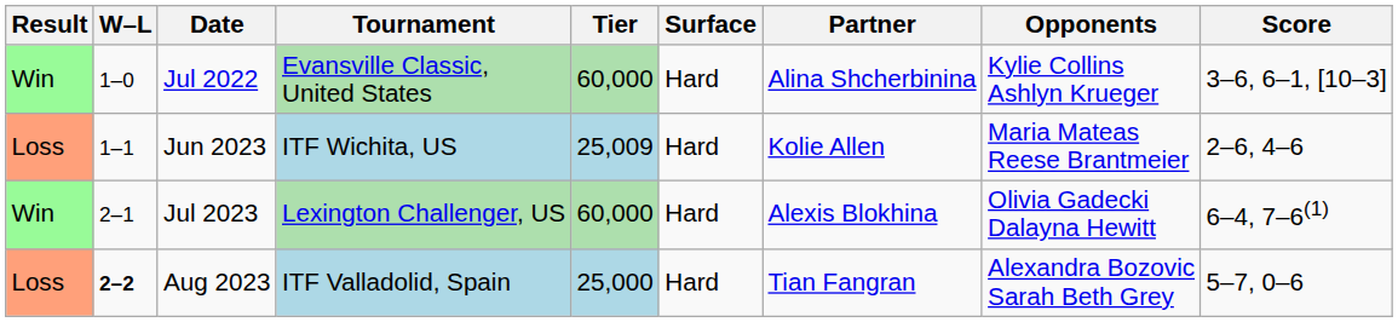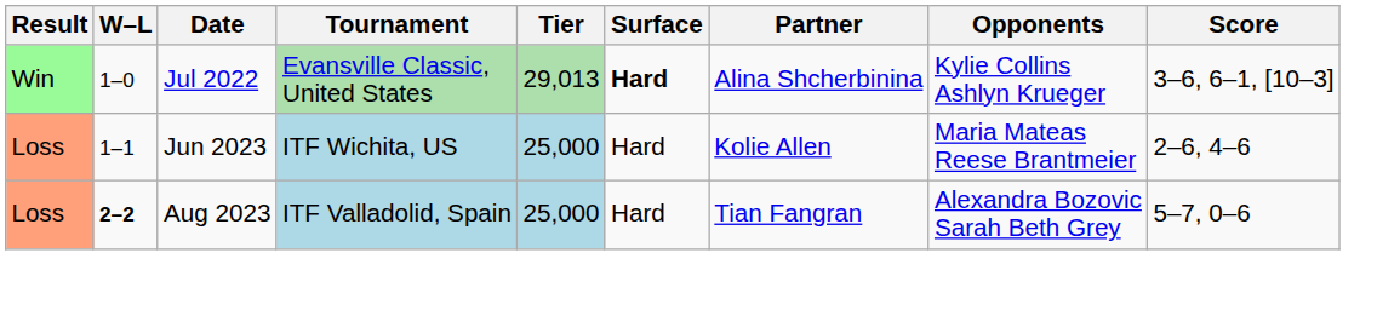Jul 2022 | Tier: 60,000 -> 29,013
Jul 2022 | Surface: normal -> bold
Jun 2023 | Tier: 25,009 -> 25,000
- row: Win | 2–1 | Jul 2023 | Lexington Challenger, US | 60,000 | Hard | Alexis Blokhina | Olivia Gadecki Dalayna Hewitt | 6–4, 7–6(1)
